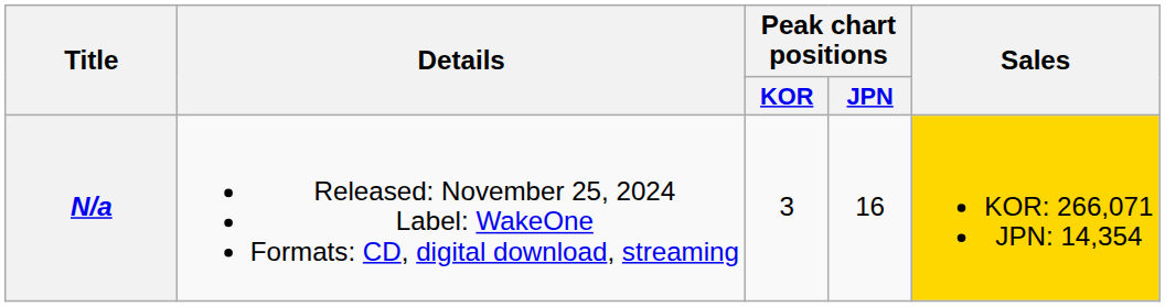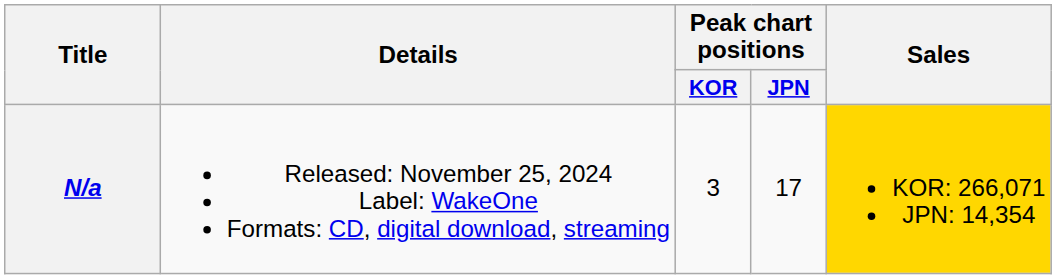N/a | Peak chart positions / JPN: 16 -> 17
